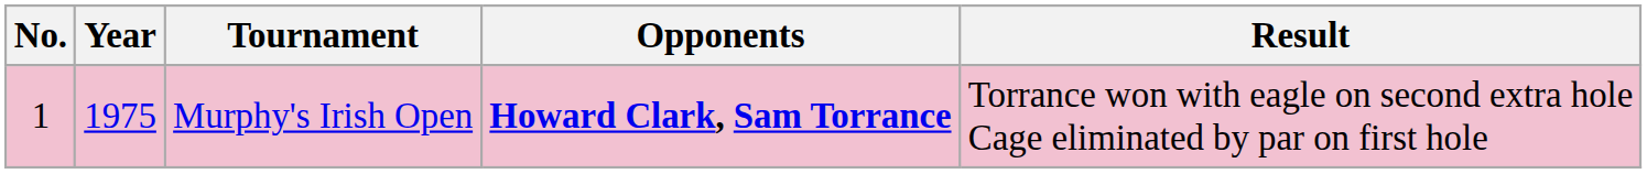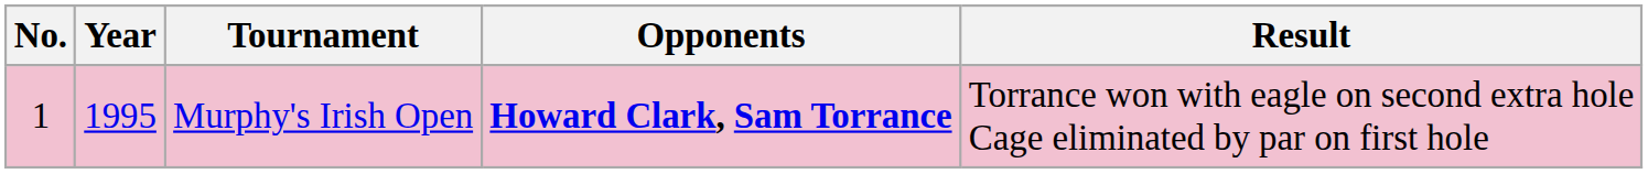Murphy's Irish Open | Year: 1975 -> 1995
